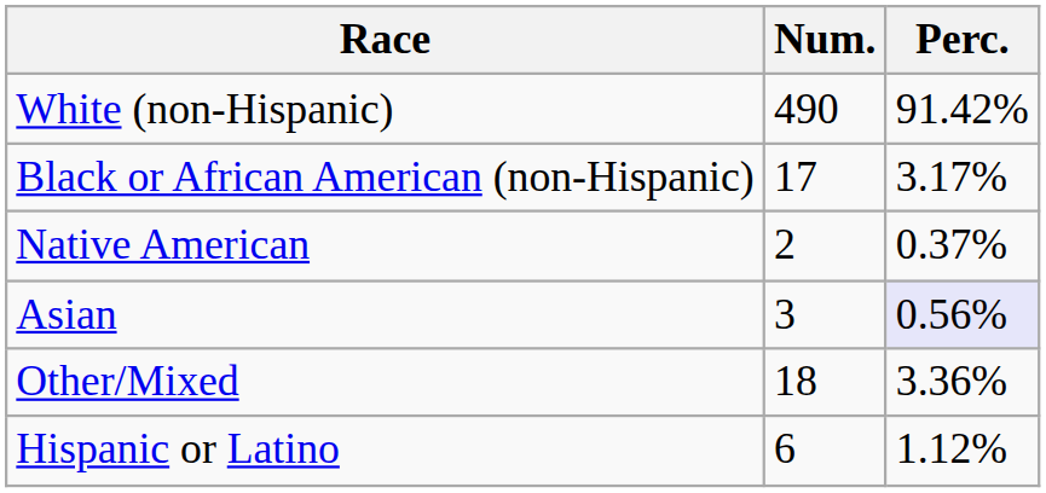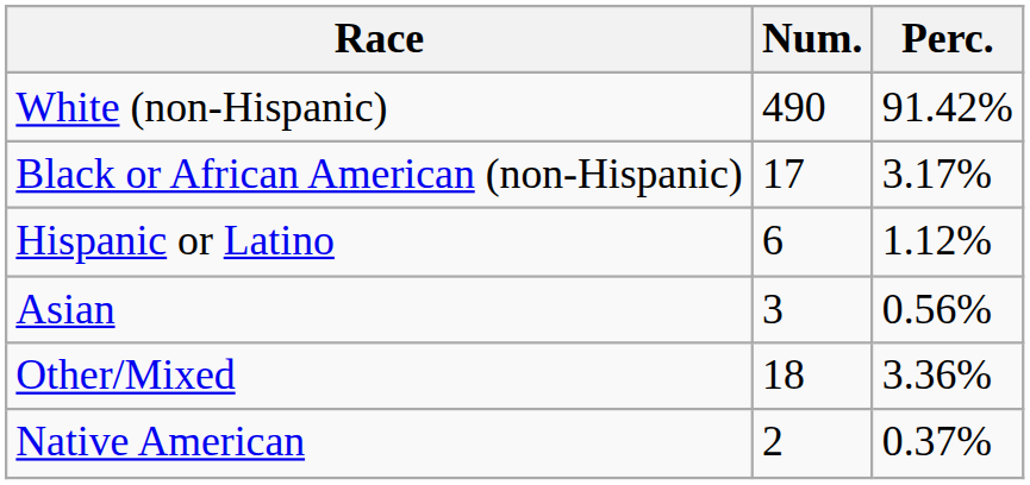rows swapped: Native American <-> Hispanic or Latino
Asian | Perc.: lavender background -> no background
